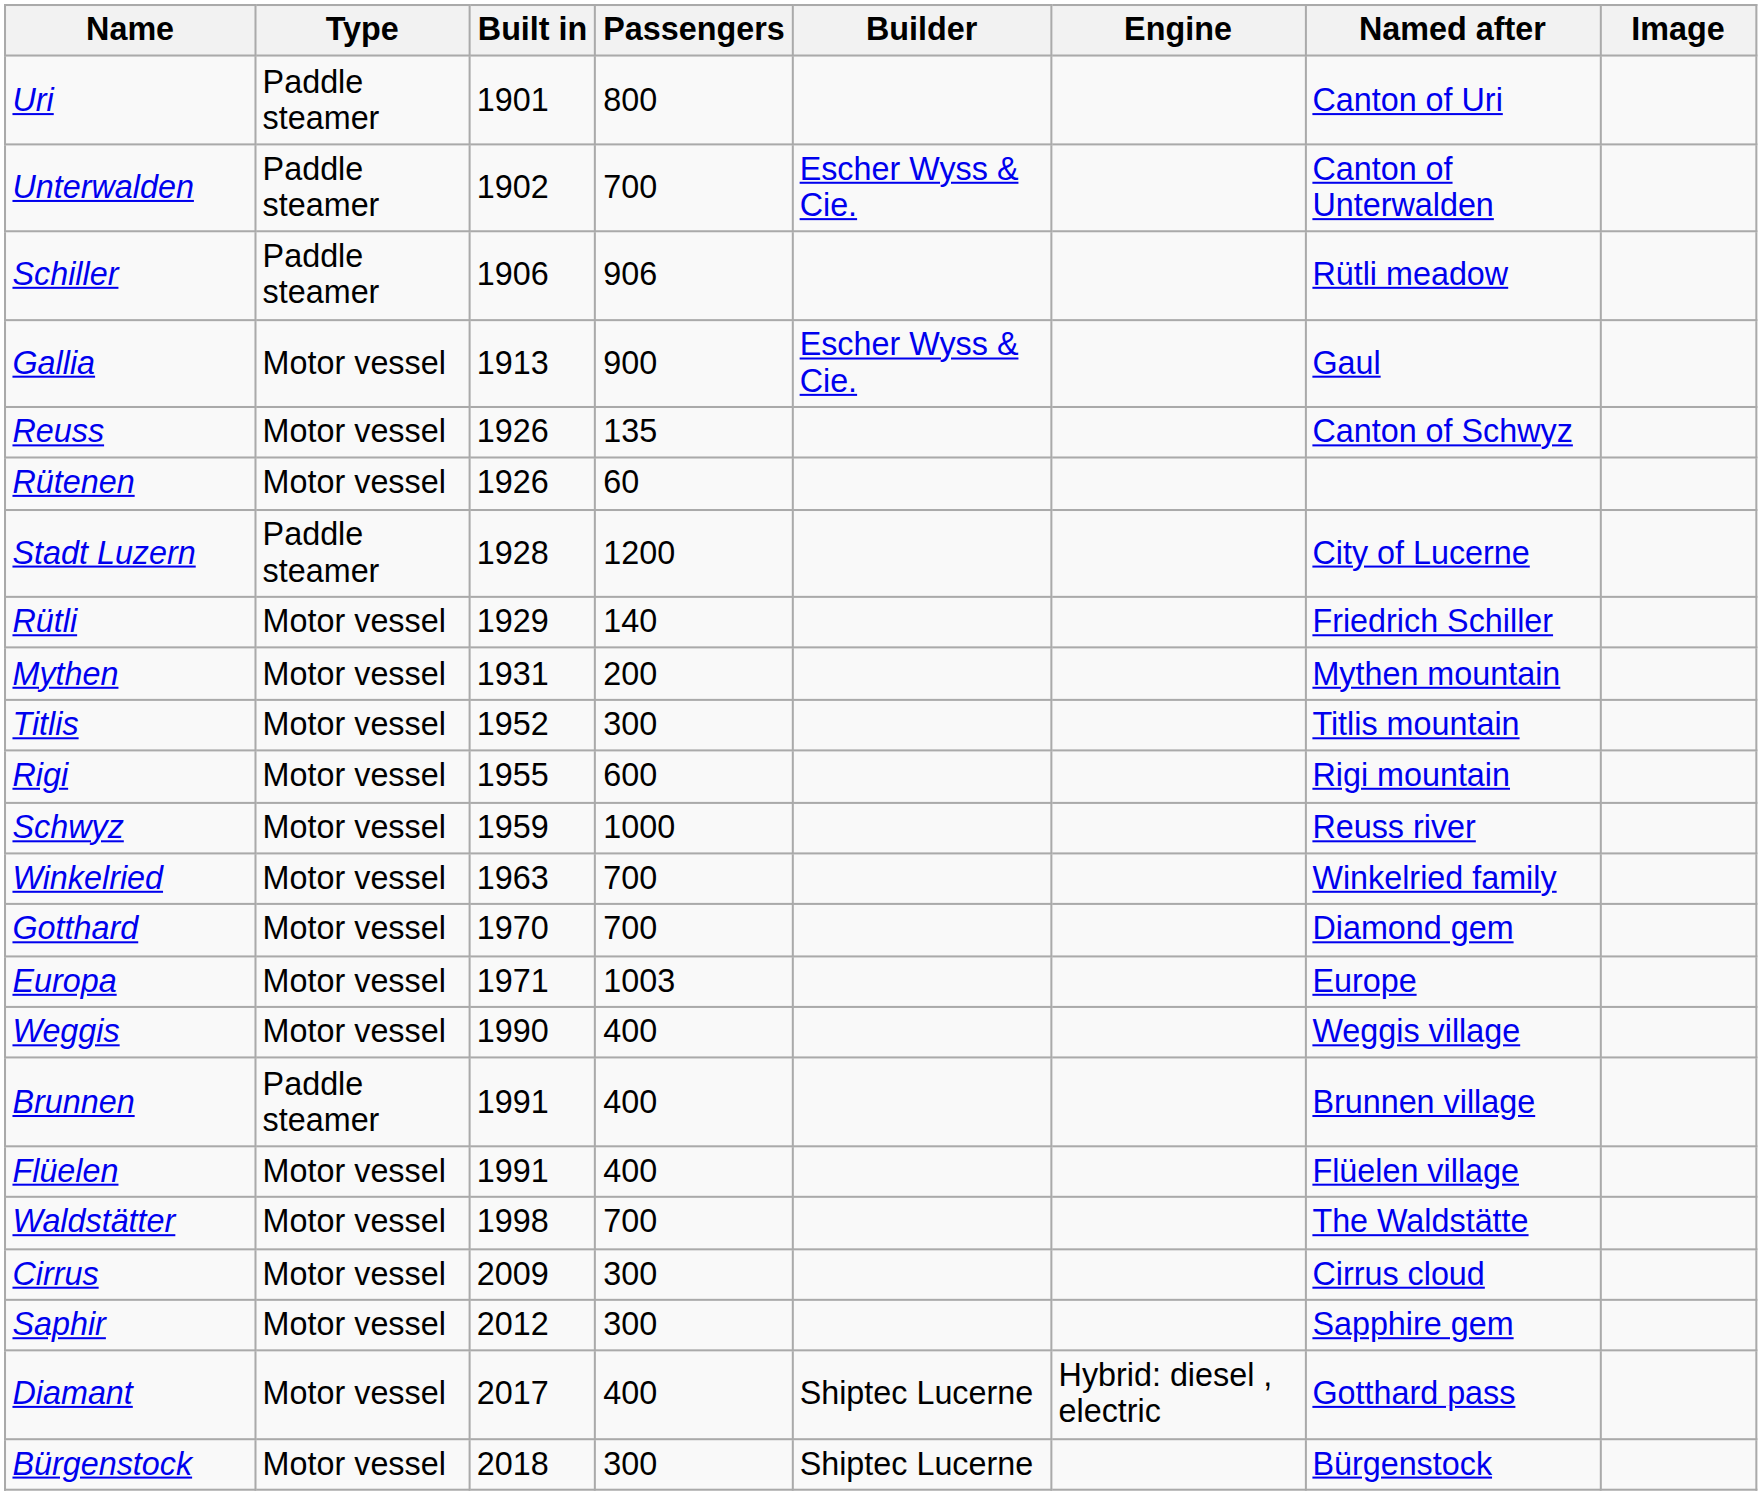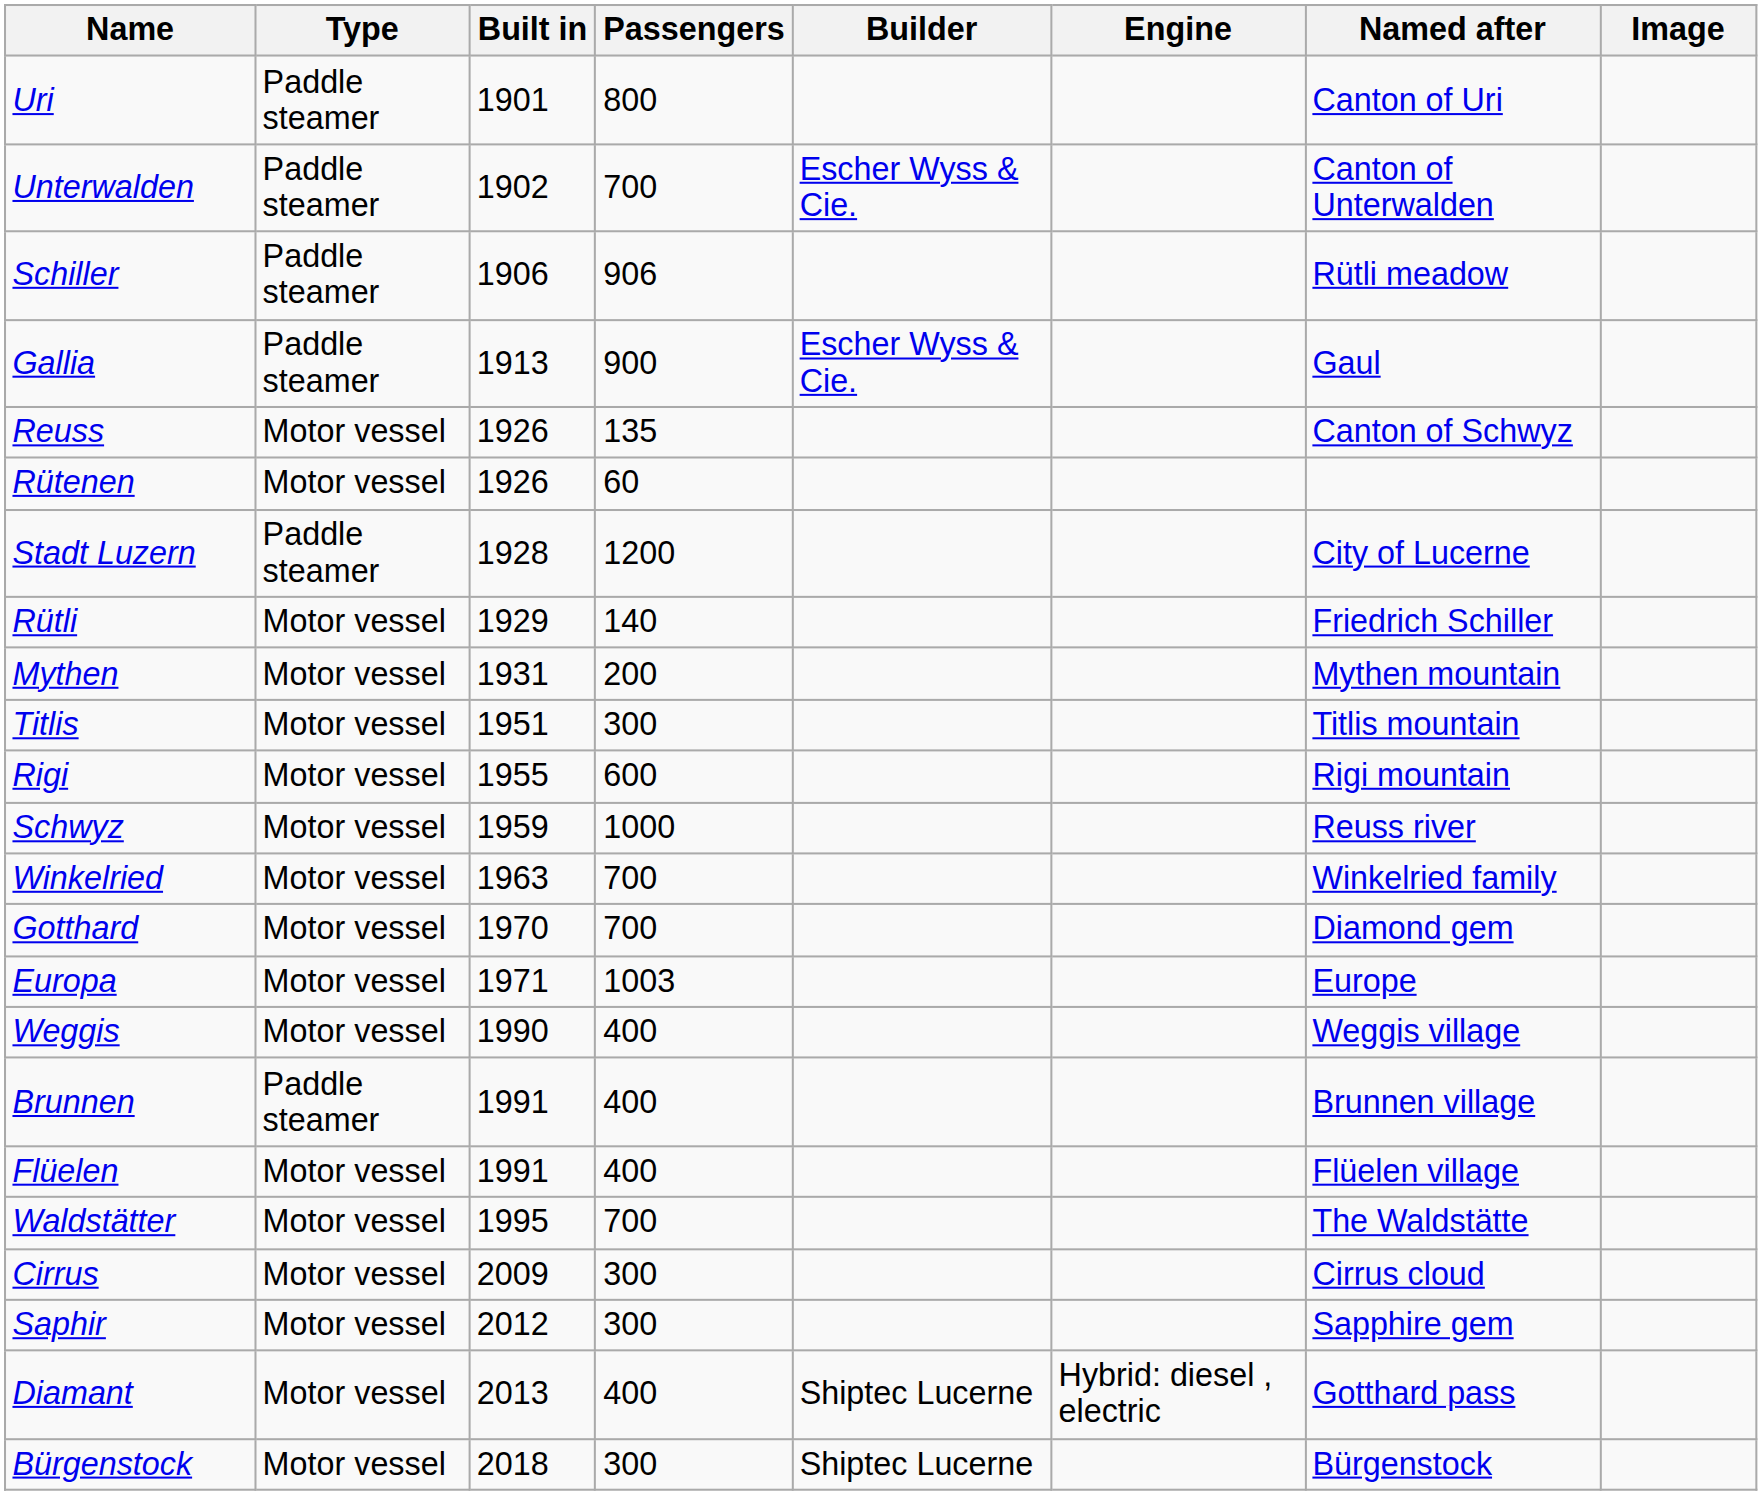Gallia | Type: Motor vessel -> Paddle steamer
Titlis | Built in: 1952 -> 1951
Waldstätter | Built in: 1998 -> 1995
Diamant | Built in: 2017 -> 2013
